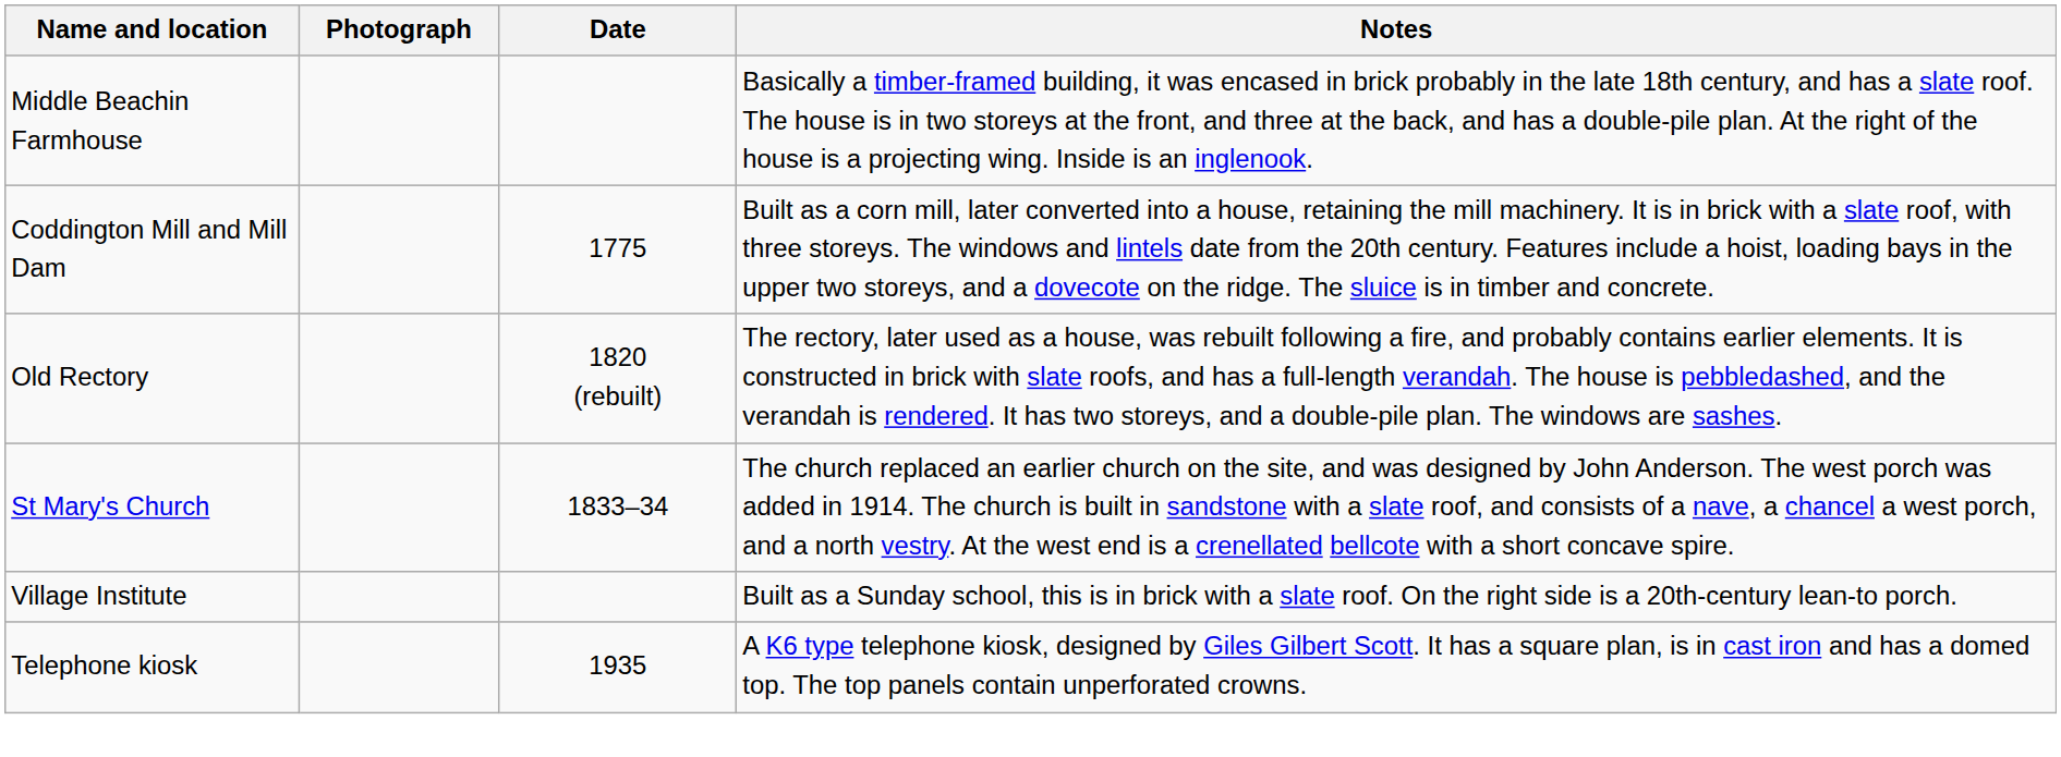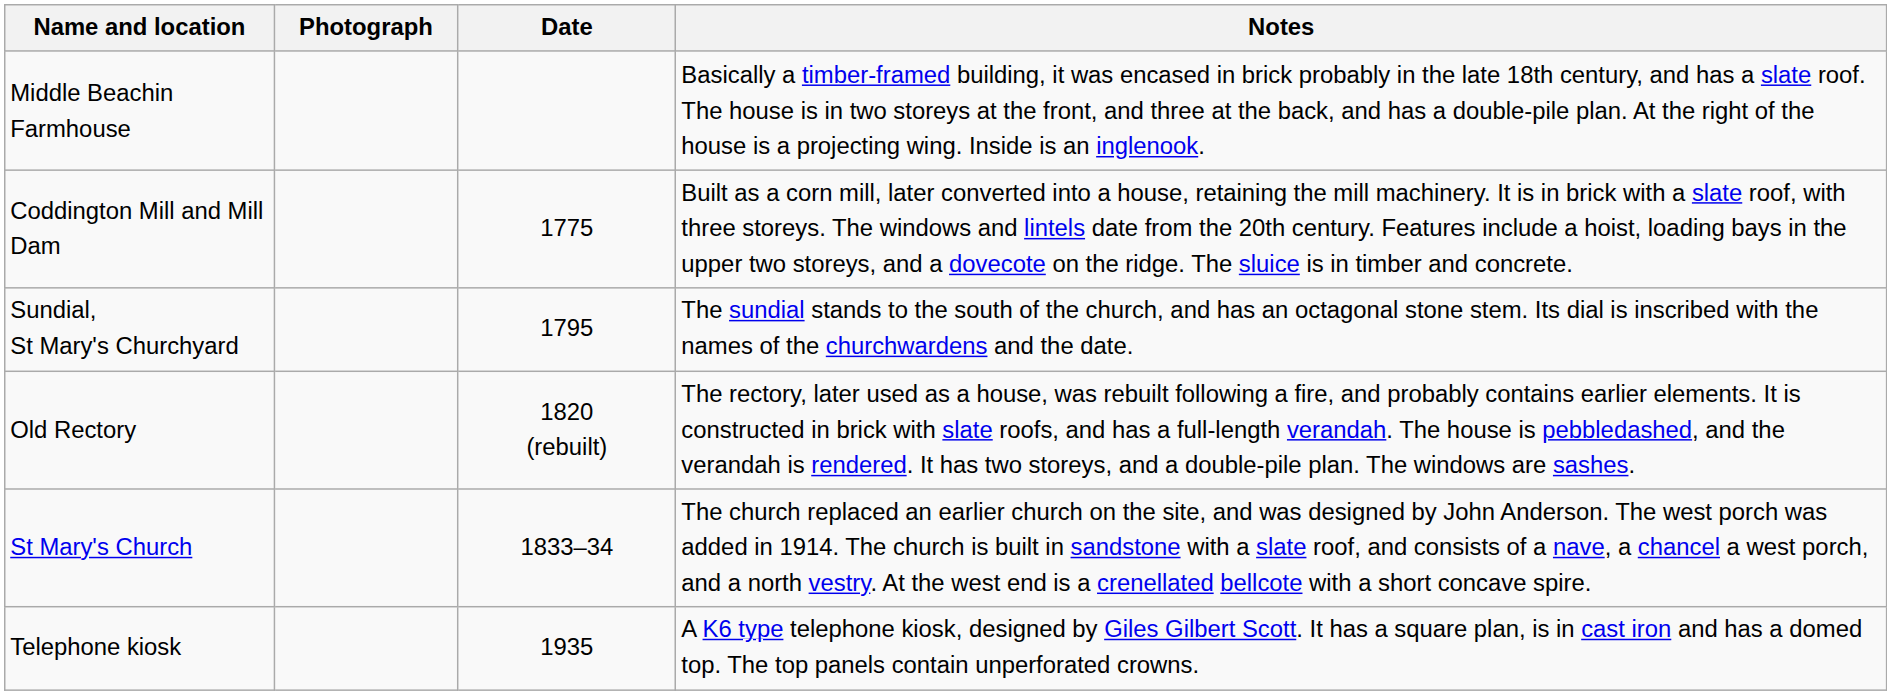+ row: Sundial, St Mary's Churchyard | 1795 | The sundial stands to the south of the church, and has an octagonal stone stem. Its dial is inscribed with the names of the churchwardens and the date.
- row: Village Institute | Built as a Sunday school, this is in brick with a slate roof. On the right side is a 20th-century lean-to porch.
